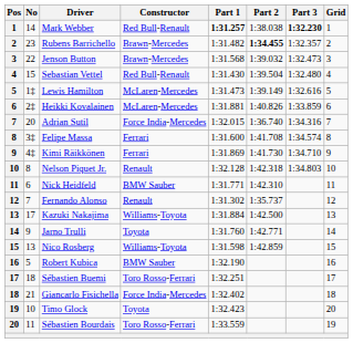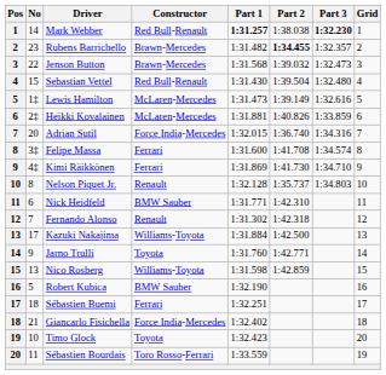Nelson Piquet Jr. | Part 2: 1:42.318 -> 1:35.737
Fernando Alonso | Part 2: 1:35.737 -> 1:42.318
Sébastien Buemi | Constructor: Toro Rosso-Ferrari -> Ferrari
